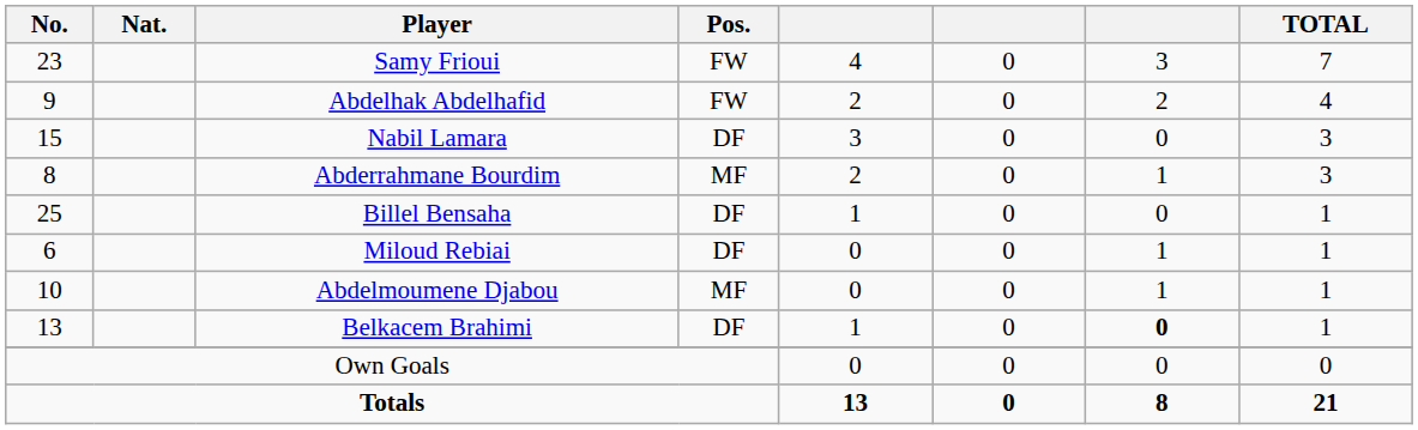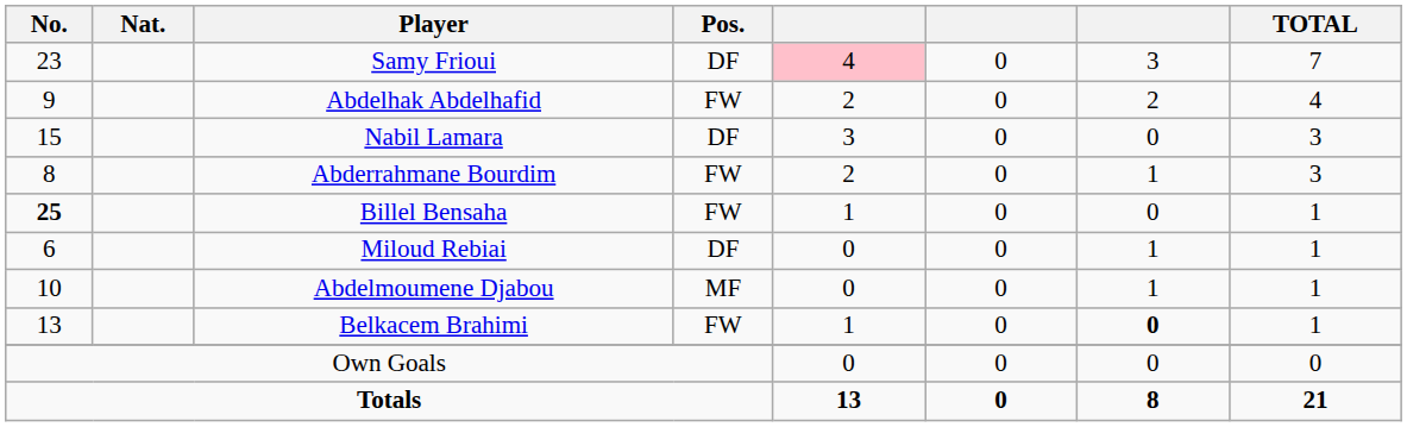Samy Frioui | Pos.: FW -> DF
Samy Frioui | column 5: no background -> pink background
Abderrahmane Bourdim | Pos.: MF -> FW
Billel Bensaha | No.: normal -> bold
Billel Bensaha | Pos.: DF -> FW
Belkacem Brahimi | Pos.: DF -> FW
